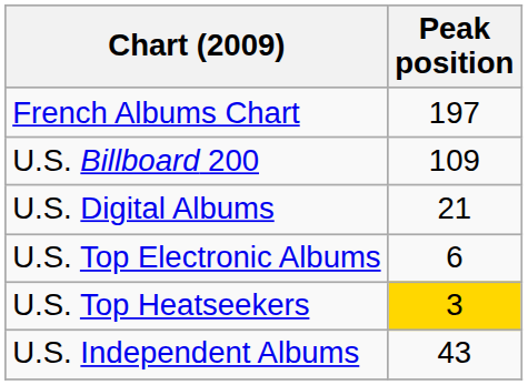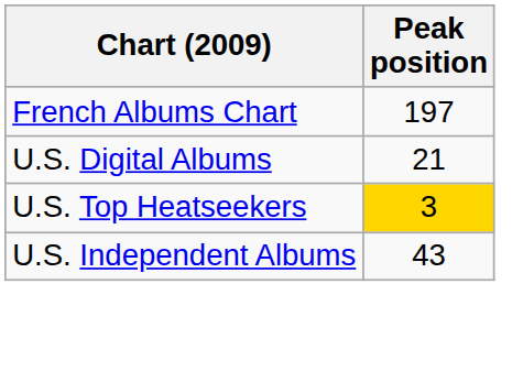- row: U.S. Billboard 200 | 109
- row: U.S. Top Electronic Albums | 6
